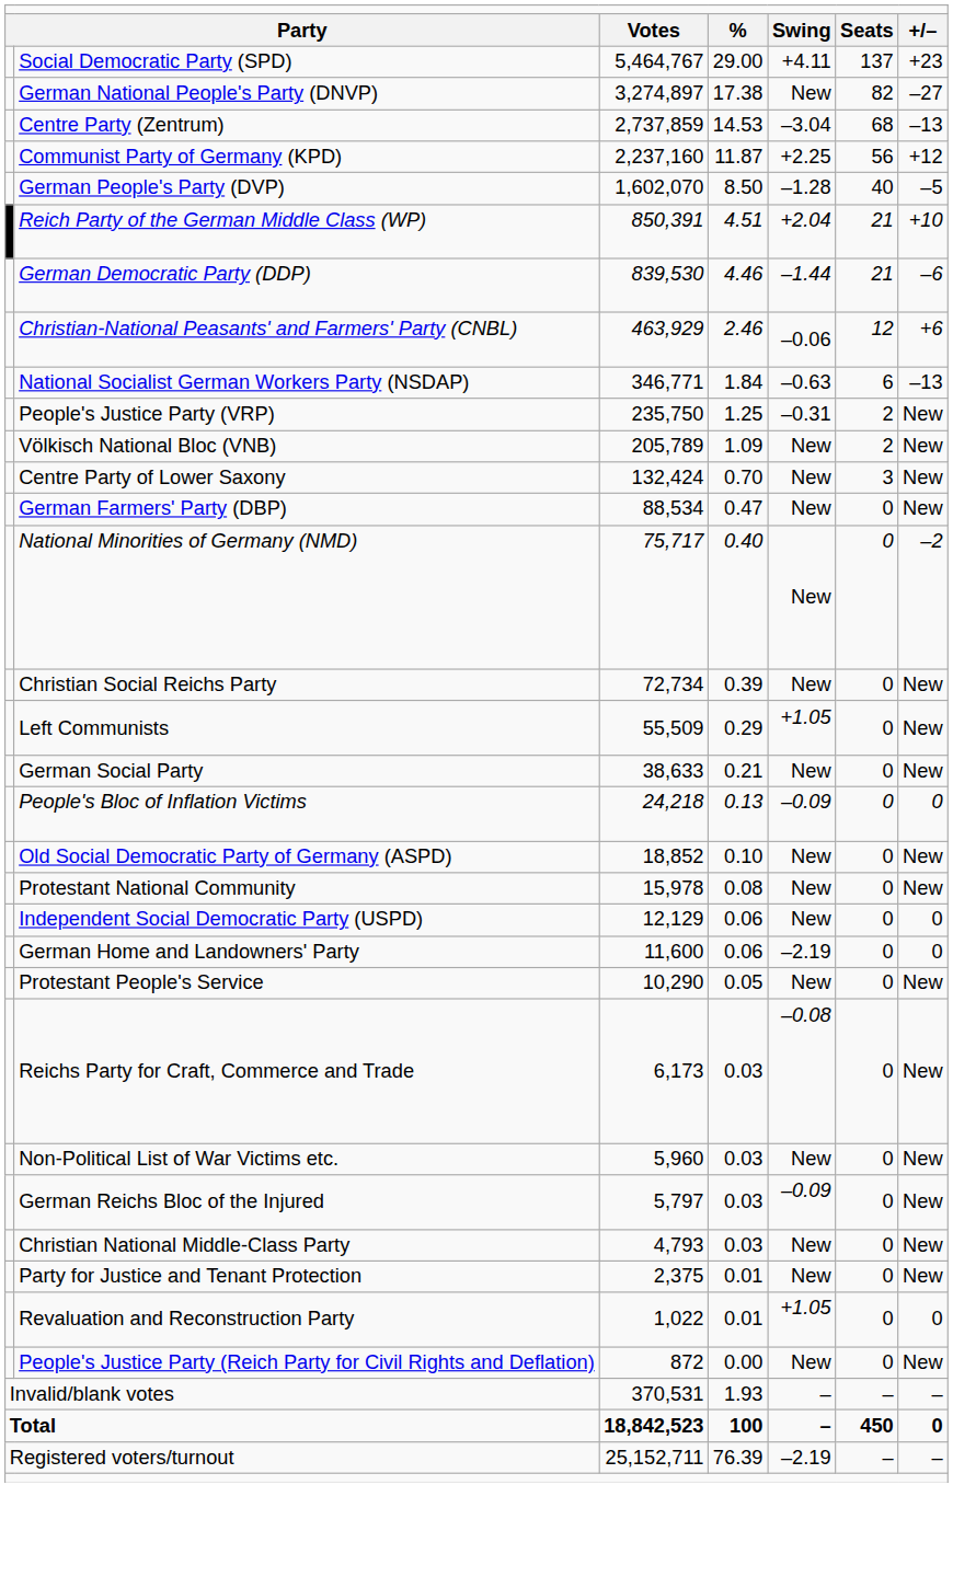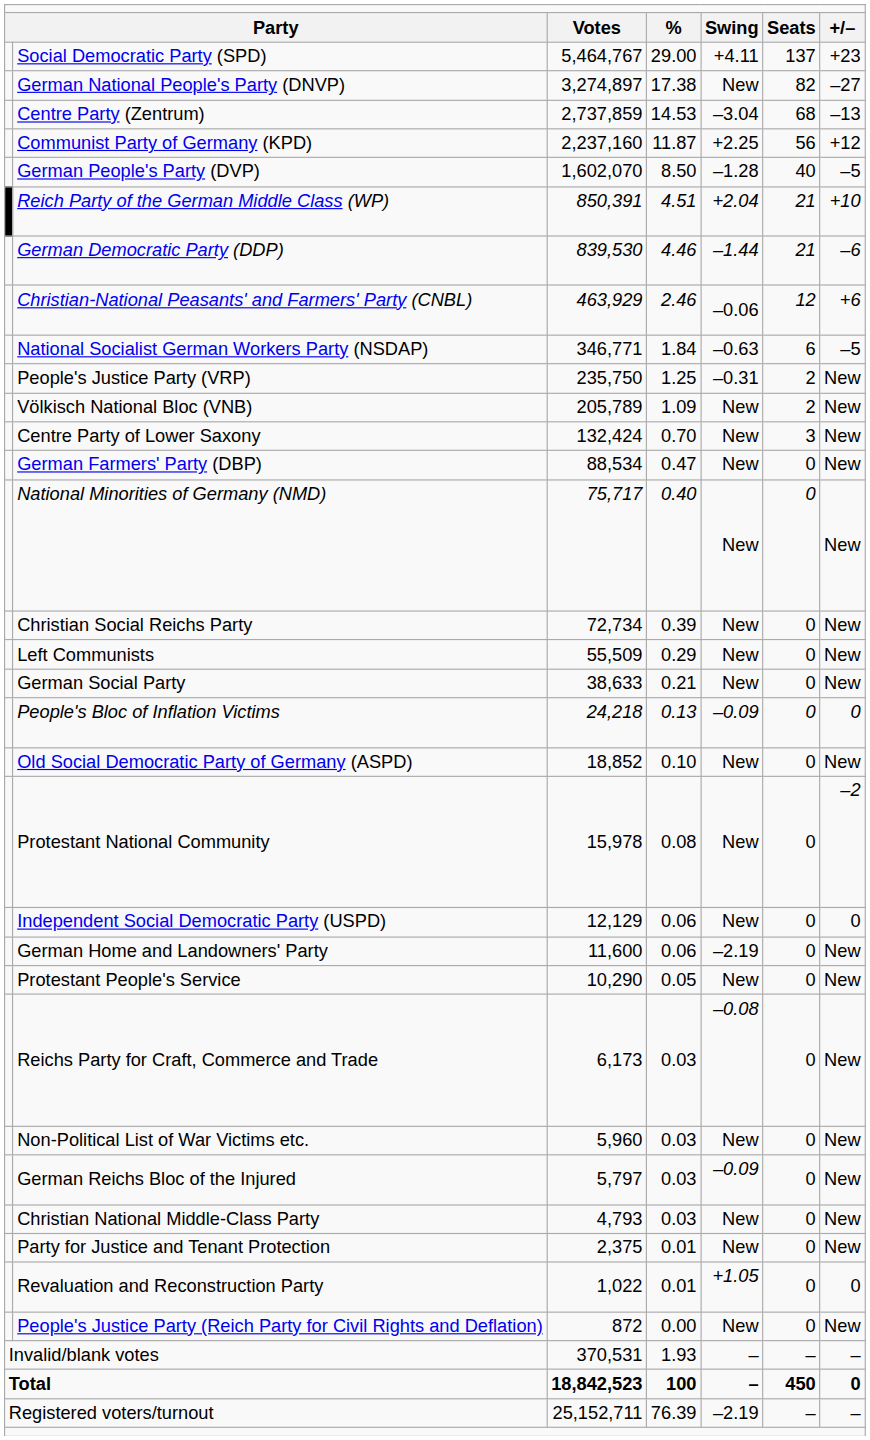National Socialist German Workers Party (NSDAP) | column 7: –13 -> –5
National Minorities of Germany (NMD) | column 7: –2 -> New
Left Communists | column 5: +1.05 -> New
Protestant National Community | column 7: New -> –2
German Home and Landowners' Party | column 7: 0 -> New
